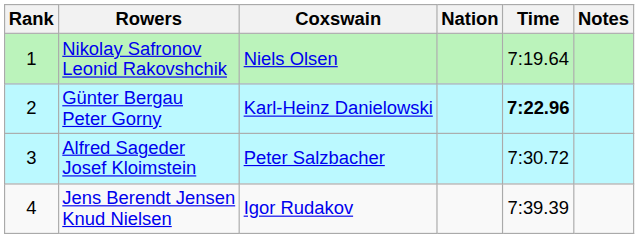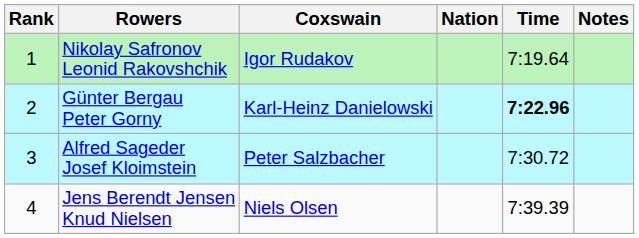Nikolay Safronov Leonid Rakovshchik | Coxswain: Niels Olsen -> Igor Rudakov
Jens Berendt Jensen Knud Nielsen | Coxswain: Igor Rudakov -> Niels Olsen
